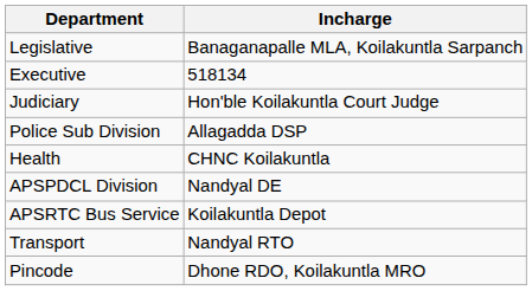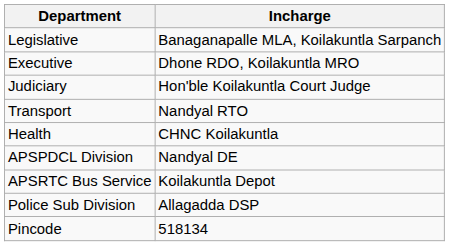Executive | Incharge: 518134 -> Dhone RDO, Koilakuntla MRO
rows swapped: Police Sub Division <-> Transport
Pincode | Incharge: Dhone RDO, Koilakuntla MRO -> 518134
